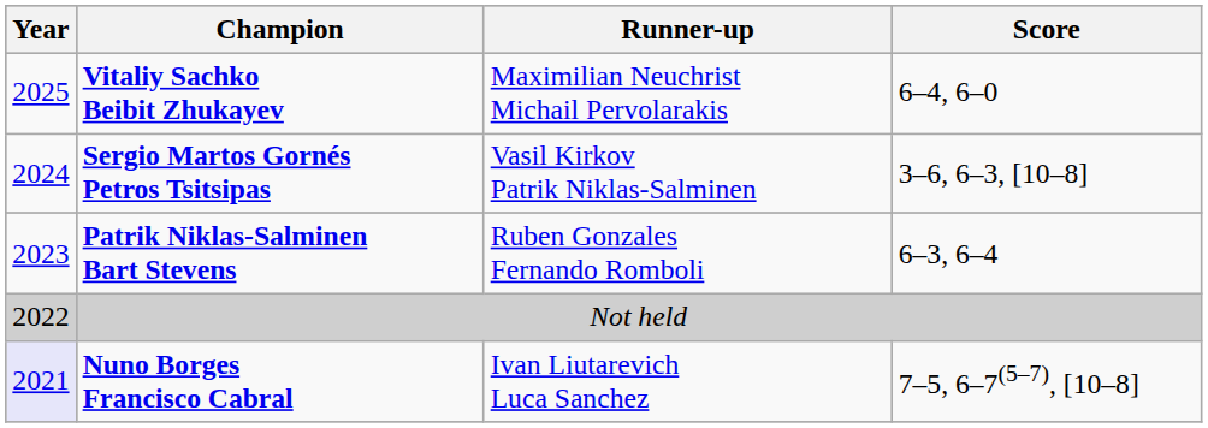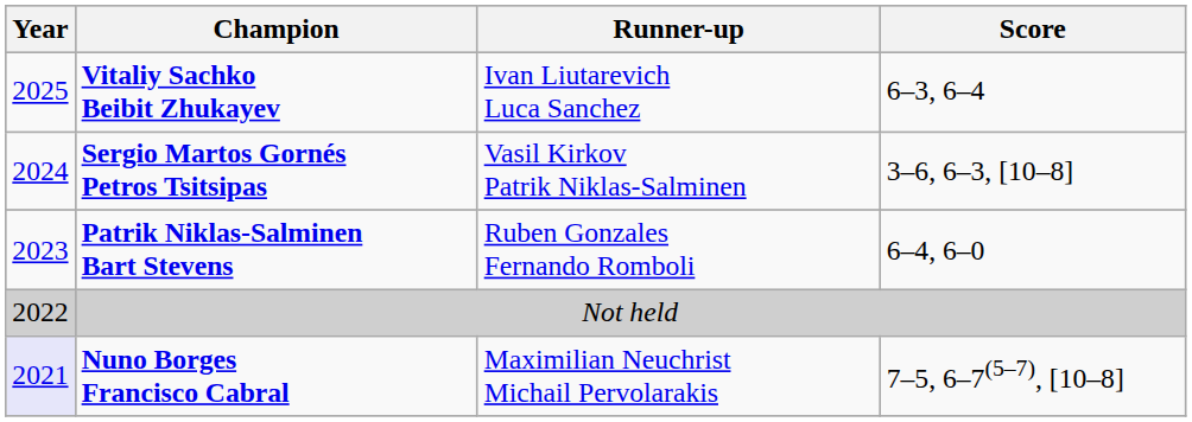Vitaliy Sachko Beibit Zhukayev | Runner-up: Maximilian Neuchrist Michail Pervolarakis -> Ivan Liutarevich Luca Sanchez
Vitaliy Sachko Beibit Zhukayev | Score: 6–4, 6–0 -> 6–3, 6–4
Patrik Niklas-Salminen Bart Stevens | Score: 6–3, 6–4 -> 6–4, 6–0
Nuno Borges Francisco Cabral | Runner-up: Ivan Liutarevich Luca Sanchez -> Maximilian Neuchrist Michail Pervolarakis
